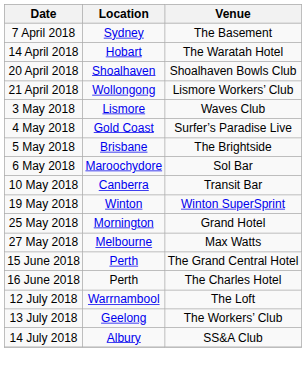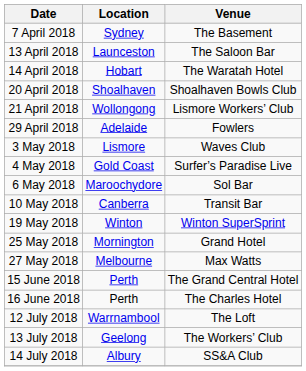+ row: 13 April 2018 | Launceston | The Saloon Bar
+ row: 29 April 2018 | Adelaide | Fowlers
- row: 5 May 2018 | Brisbane | The Brightside
